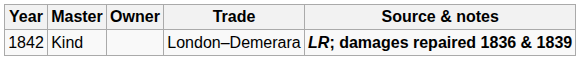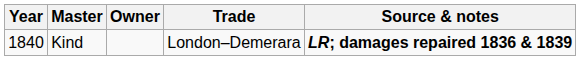Kind | Year: 1842 -> 1840
